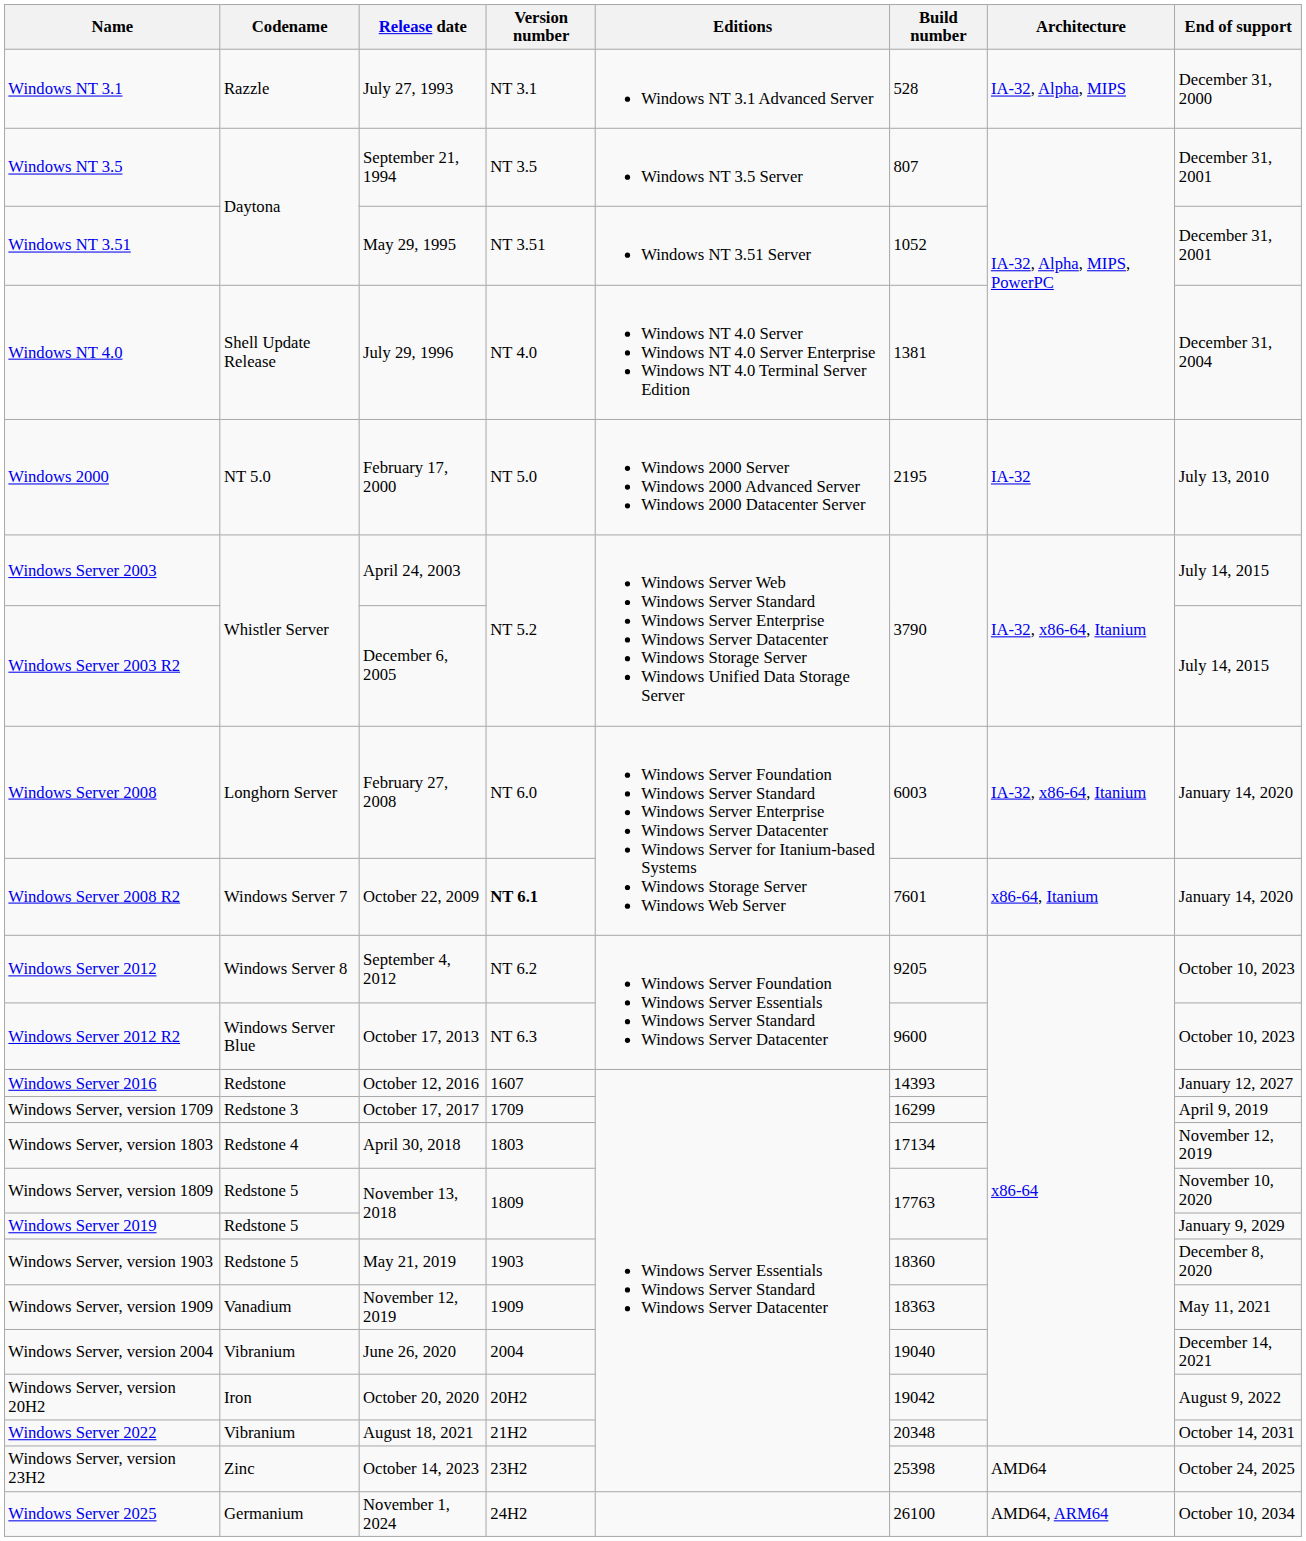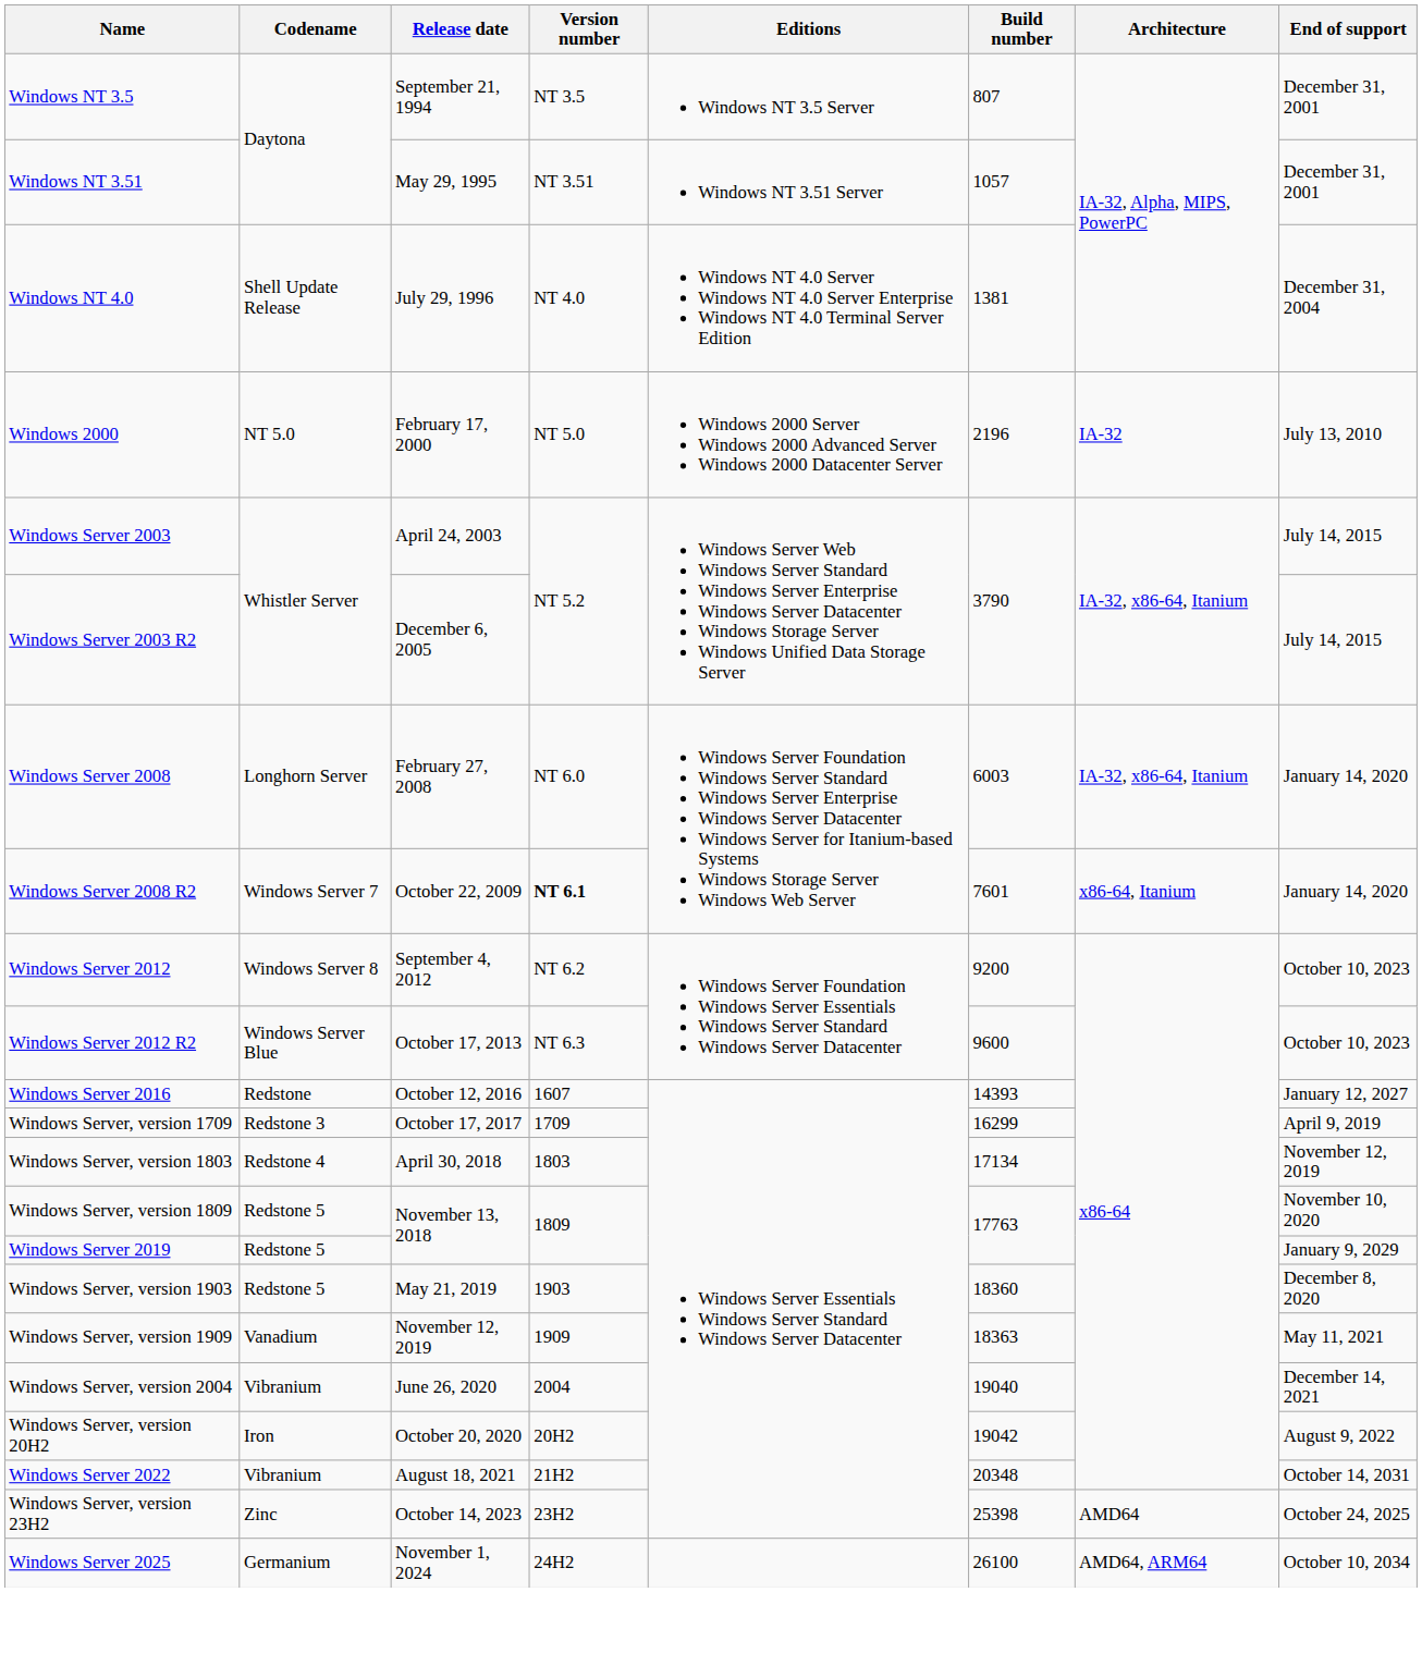- row: Windows NT 3.1 | Razzle | July 27, 1993 | NT 3.1 | Windows NT 3.1 Advanced Server | 528 | IA-32, Alpha, MIPS | December 31, 2000
Windows NT 3.51 | Build number: 1052 -> 1057
Windows 2000 | Build number: 2195 -> 2196
Windows Server 2012 | Build number: 9205 -> 9200
